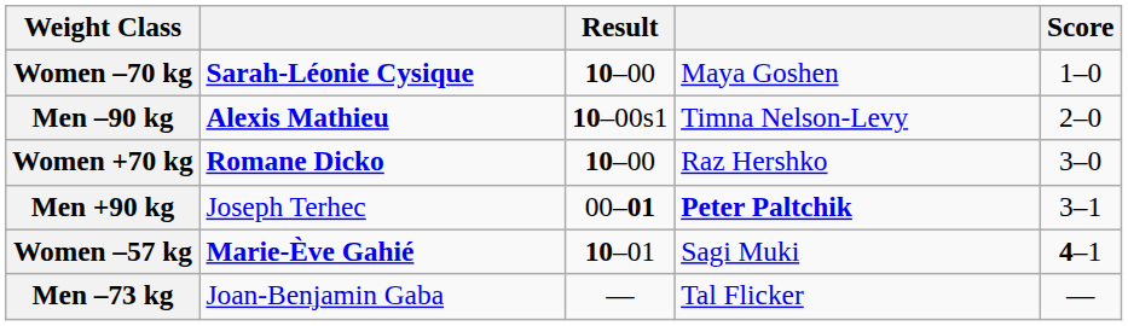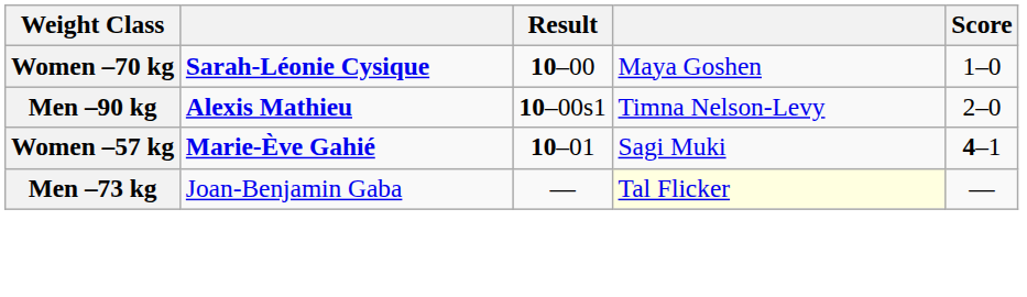- row: Women +70 kg | Romane Dicko | 10–00 | Raz Hershko | 3–0
- row: Men +90 kg | Joseph Terhec | 00–01 | Peter Paltchik | 3–1
Men –73 kg | column 4: no background -> lightyellow background
